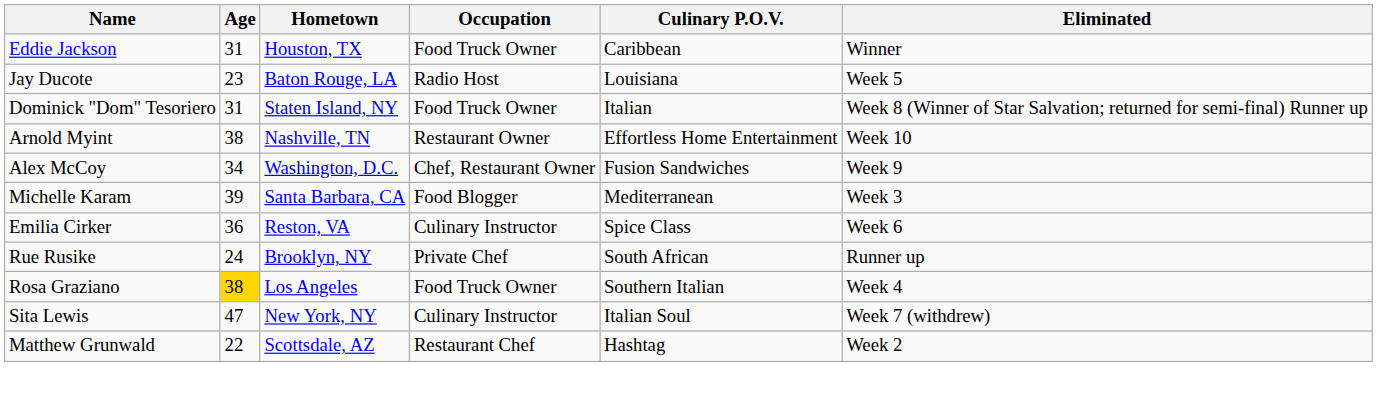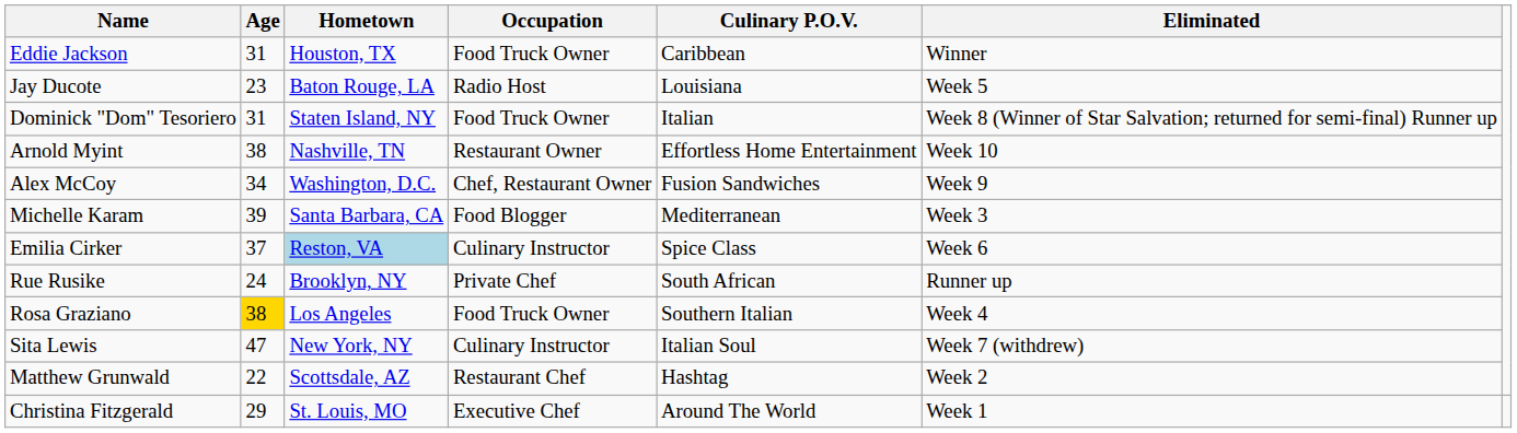Emilia Cirker | Age: 36 -> 37
Emilia Cirker | Hometown: no background -> lightblue background
+ row: Christina Fitzgerald | 29 | St. Louis, MO | Executive Chef | Around The World | Week 1
